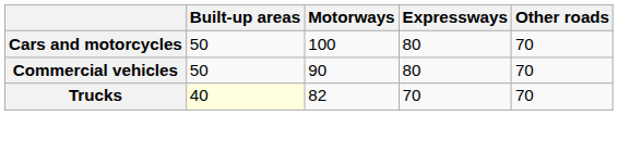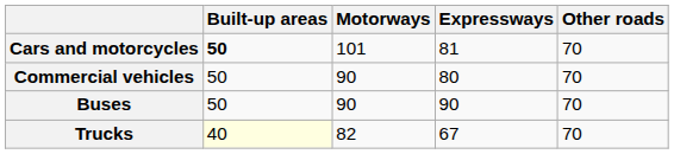Cars and motorcycles | Built-up areas: normal -> bold
Cars and motorcycles | Motorways: 100 -> 101
Cars and motorcycles | Expressways: 80 -> 81
+ row: Buses | 50 | 90 | 90 | 70
Trucks | Expressways: 70 -> 67
